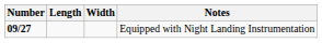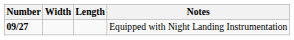columns swapped: Length <-> Width
